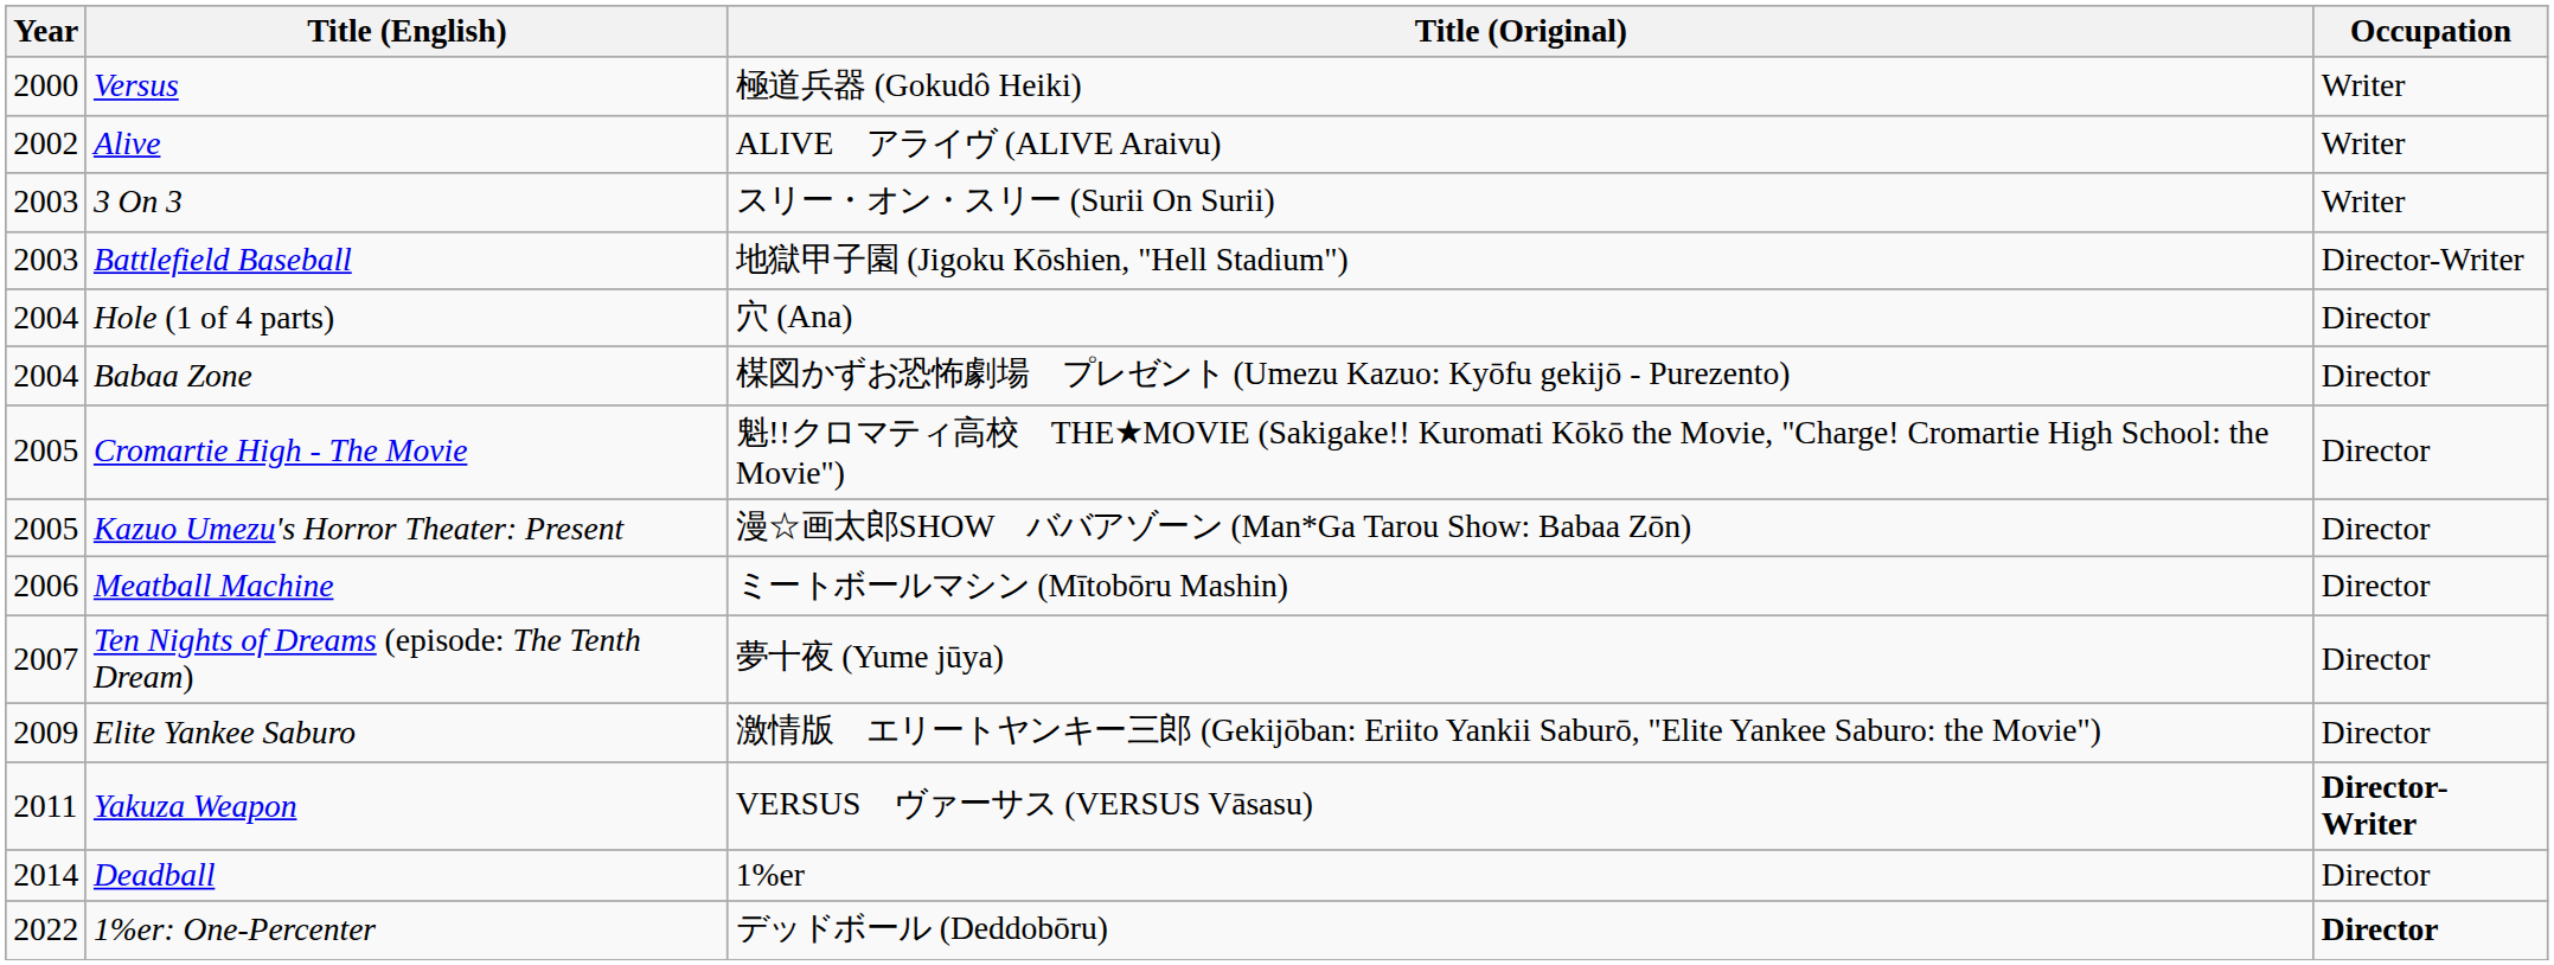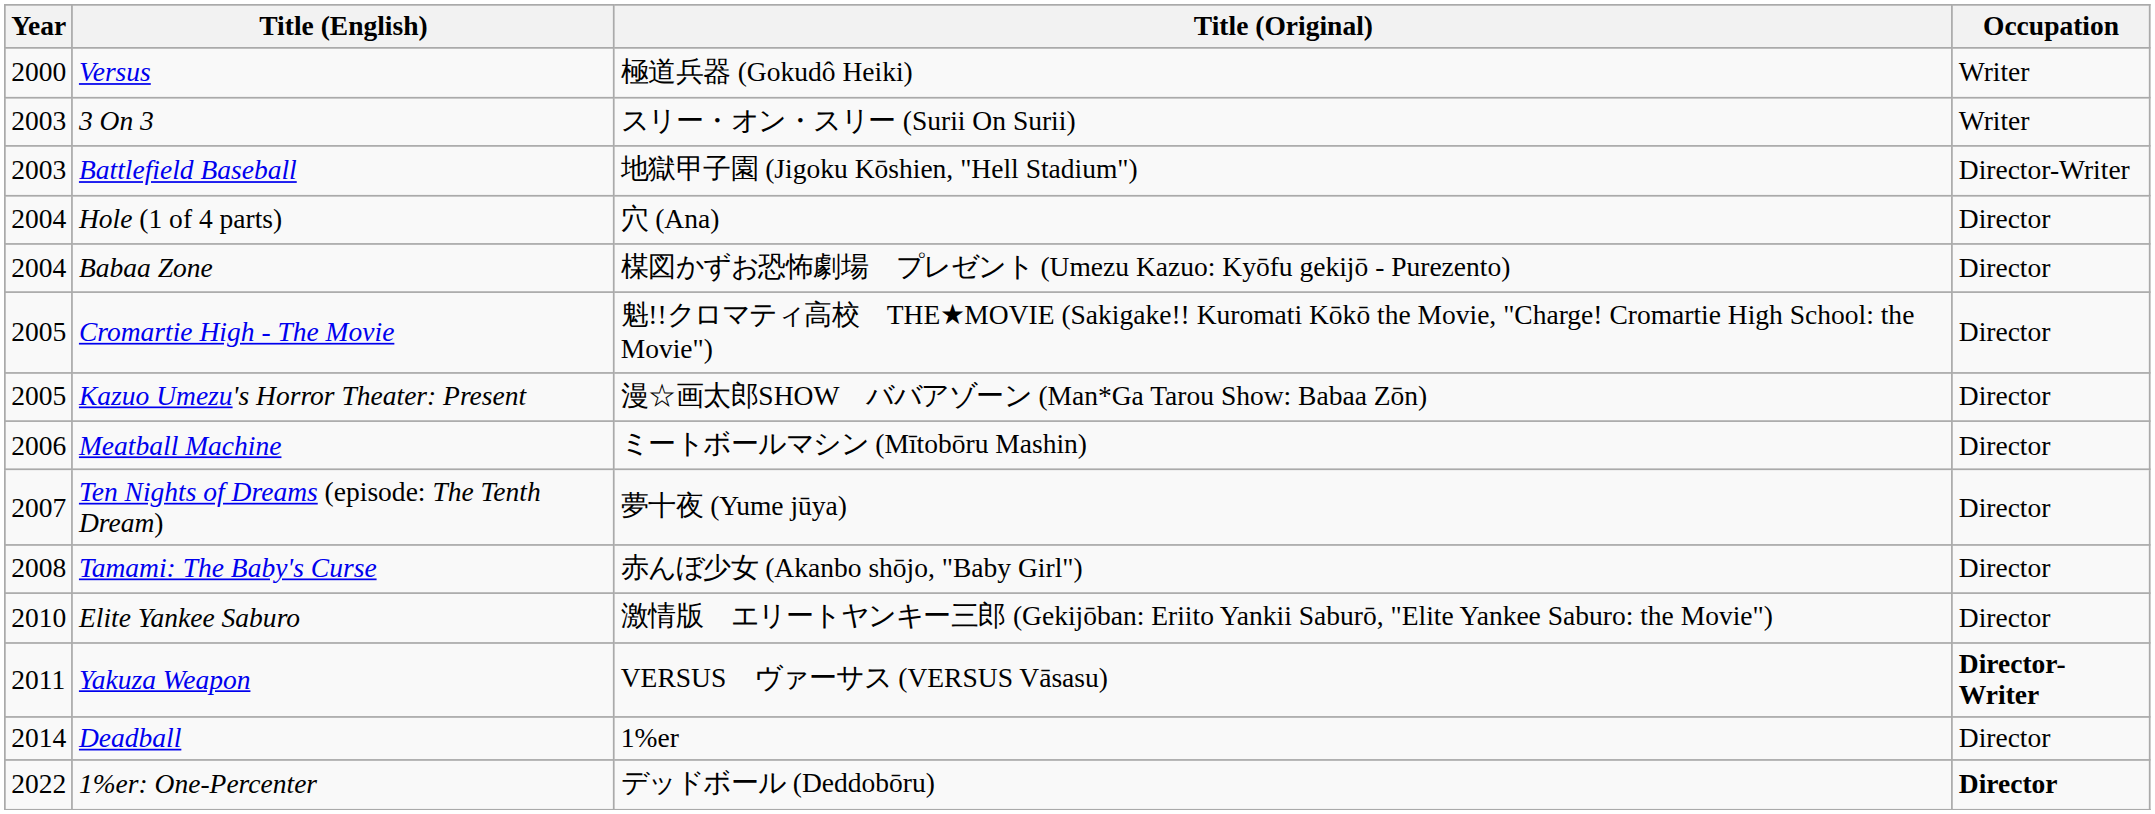- row: 2002 | Alive | ALIVE アライヴ (ALIVE Araivu) | Writer
+ row: 2008 | Tamami: The Baby's Curse | 赤んぼ少女 (Akanbo shōjo, "Baby Girl") | Director
Elite Yankee Saburo | Year: 2009 -> 2010
